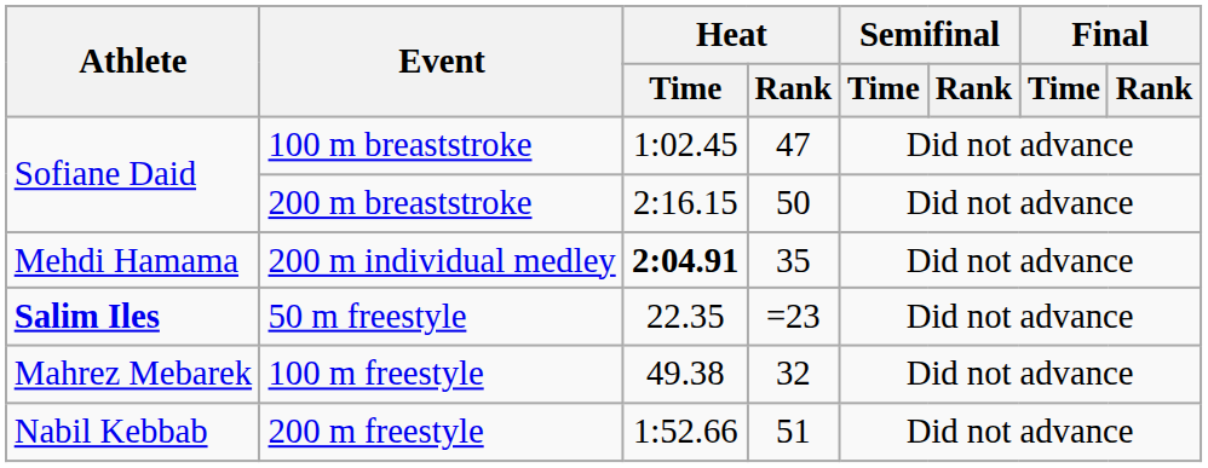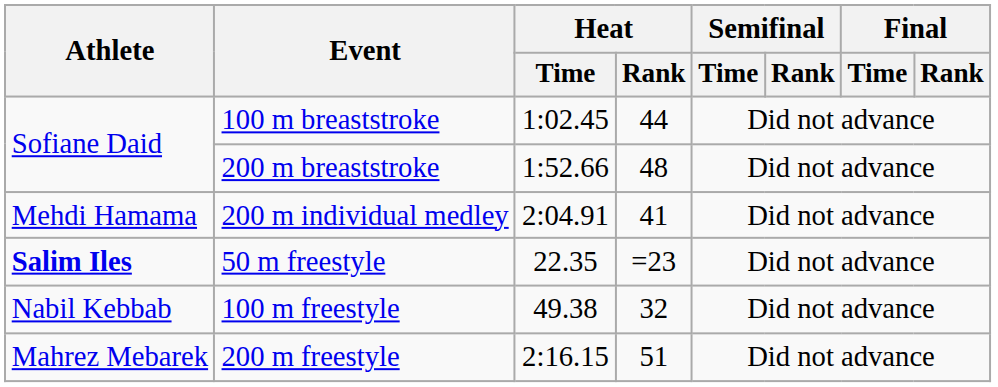100 m breaststroke | Heat / Rank: 47 -> 44
200 m breaststroke | Heat / Time: 2:16.15 -> 1:52.66
200 m breaststroke | Heat / Rank: 50 -> 48
200 m individual medley | Heat / Time: bold -> normal
200 m individual medley | Heat / Rank: 35 -> 41
100 m freestyle | Athlete: Mahrez Mebarek -> Nabil Kebbab
200 m freestyle | Athlete: Nabil Kebbab -> Mahrez Mebarek
200 m freestyle | Heat / Time: 1:52.66 -> 2:16.15
